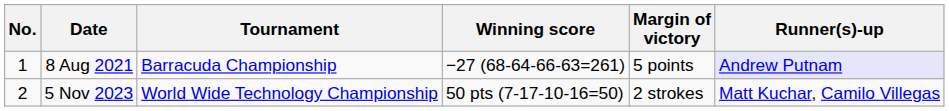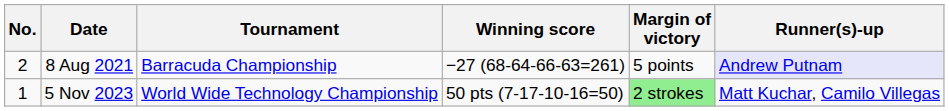8 Aug 2021 | No.: 1 -> 2
5 Nov 2023 | No.: 2 -> 1
5 Nov 2023 | Margin of victory: no background -> lightgreen background
